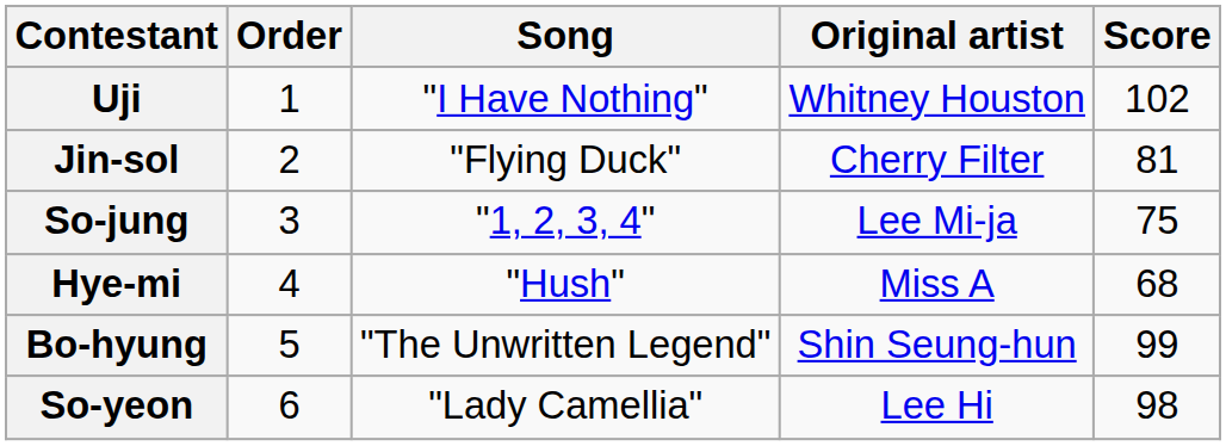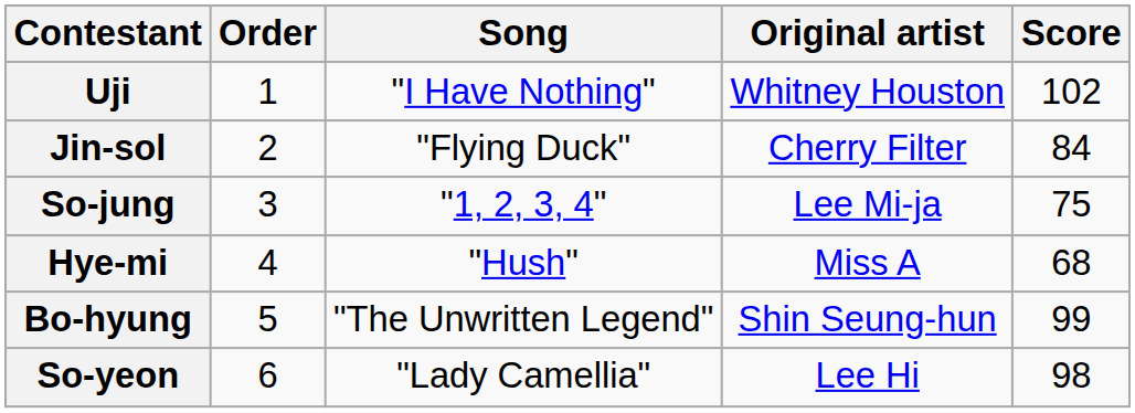Jin-sol | Score: 81 -> 84
